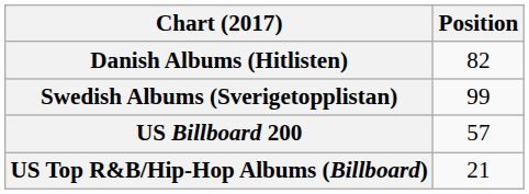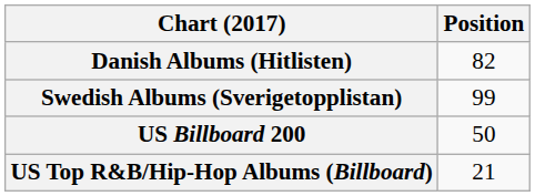US Billboard 200 | Position: 57 -> 50
